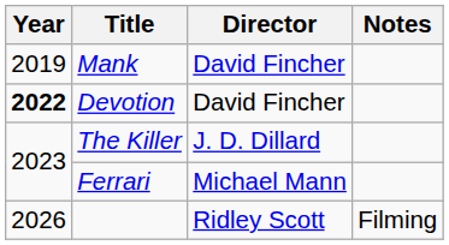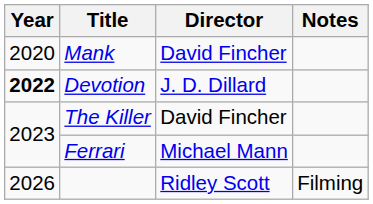Mank | Year: 2019 -> 2020
Devotion | Director: David Fincher -> J. D. Dillard
The Killer | Director: J. D. Dillard -> David Fincher
